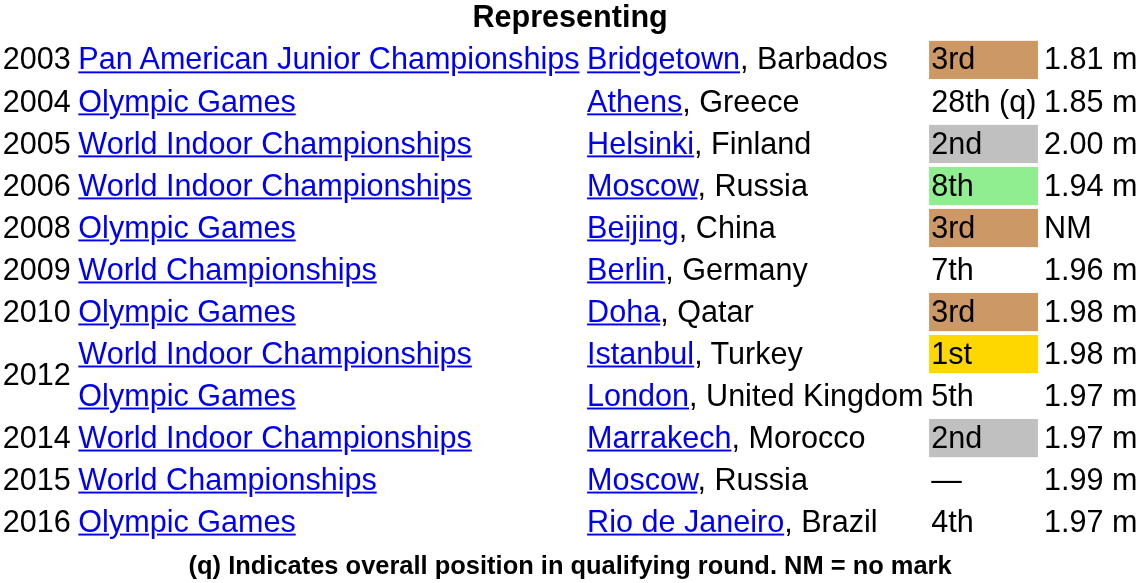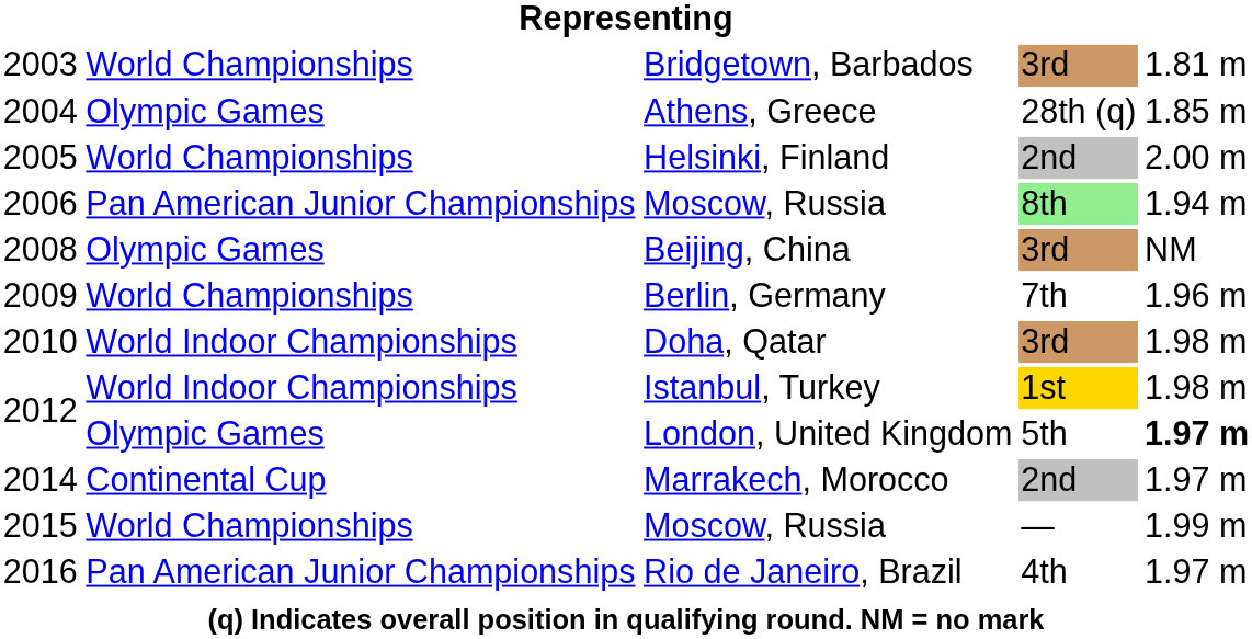Bridgetown, Barbados | column 2: Pan American Junior Championships -> World Championships
Helsinki, Finland | column 2: World Indoor Championships -> World Championships
2006 / Moscow, Russia | column 2: World Indoor Championships -> Pan American Junior Championships
Doha, Qatar | column 2: Olympic Games -> World Indoor Championships
London, United Kingdom | column 5: normal -> bold
Marrakech, Morocco | column 2: World Indoor Championships -> Continental Cup
Rio de Janeiro, Brazil | column 2: Olympic Games -> Pan American Junior Championships
